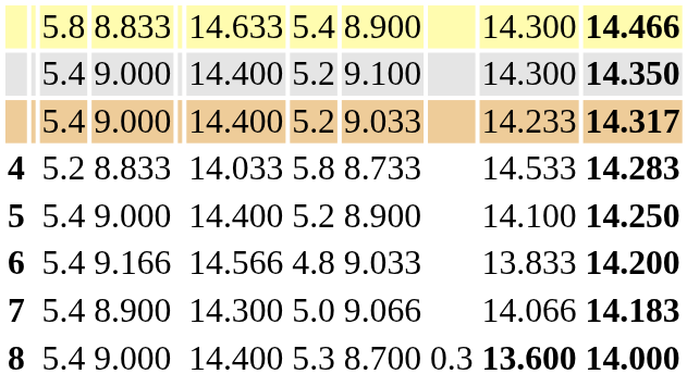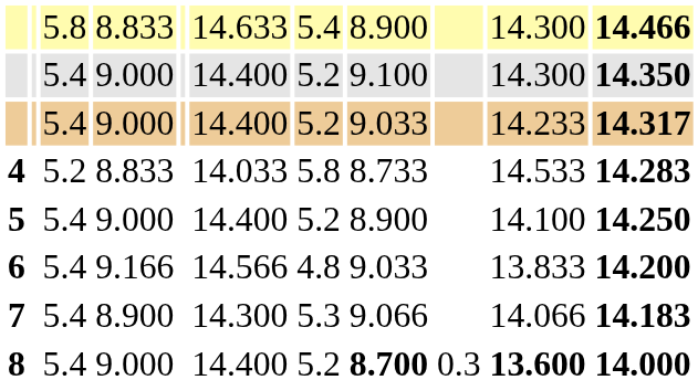7 | column 7: 5.0 -> 5.3
8 | column 7: 5.3 -> 5.2
8 | column 8: normal -> bold
